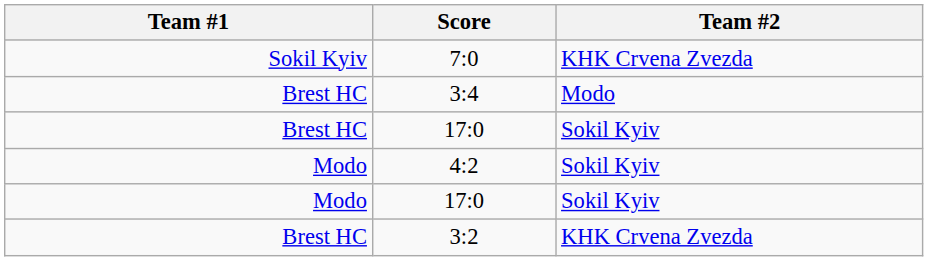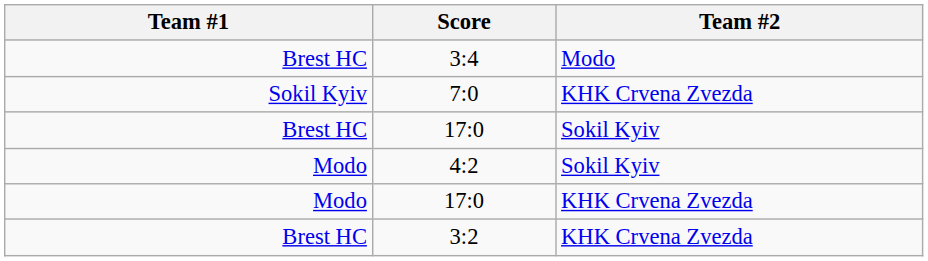rows swapped: 7:0 <-> 3:4
Modo / 17:0 | Team #2: Sokil Kyiv -> KHK Crvena Zvezda
